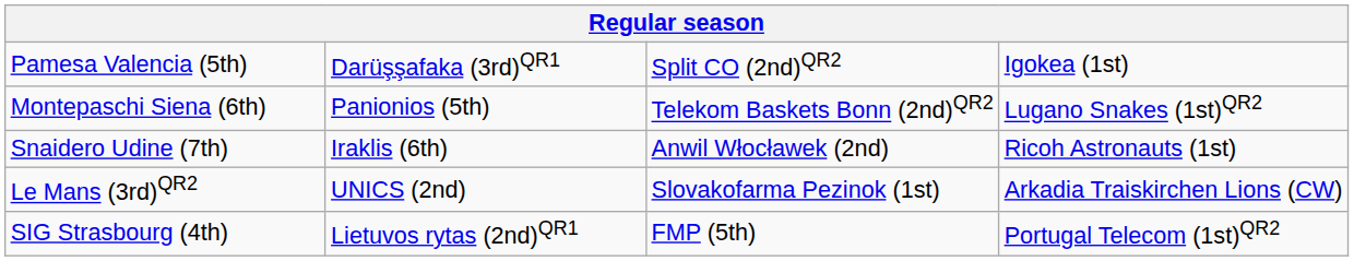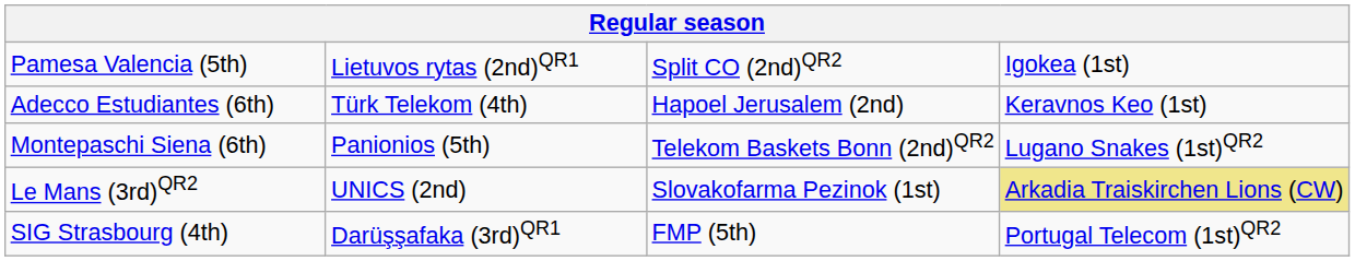Pamesa Valencia (5th) | column 2: Darüşşafaka (3rd)QR1 -> Lietuvos rytas (2nd)QR1
+ row: Adecco Estudiantes (6th) | Türk Telekom (4th) | Hapoel Jerusalem (2nd) | Keravnos Keo (1st)
- row: Snaidero Udine (7th) | Iraklis (6th) | Anwil Włocławek (2nd) | Ricoh Astronauts (1st)
Le Mans (3rd)QR2 | column 4: no background -> khaki background
SIG Strasbourg (4th) | column 2: Lietuvos rytas (2nd)QR1 -> Darüşşafaka (3rd)QR1
